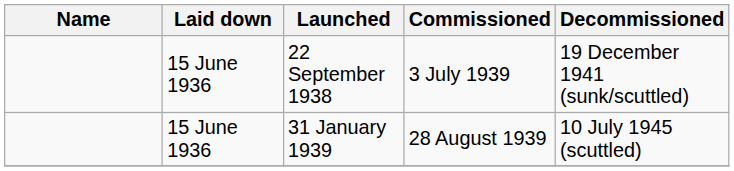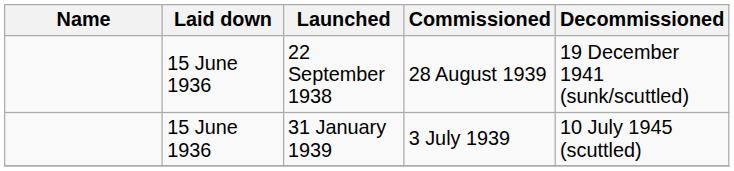22 September 1938 | Commissioned: 3 July 1939 -> 28 August 1939
31 January 1939 | Commissioned: 28 August 1939 -> 3 July 1939
